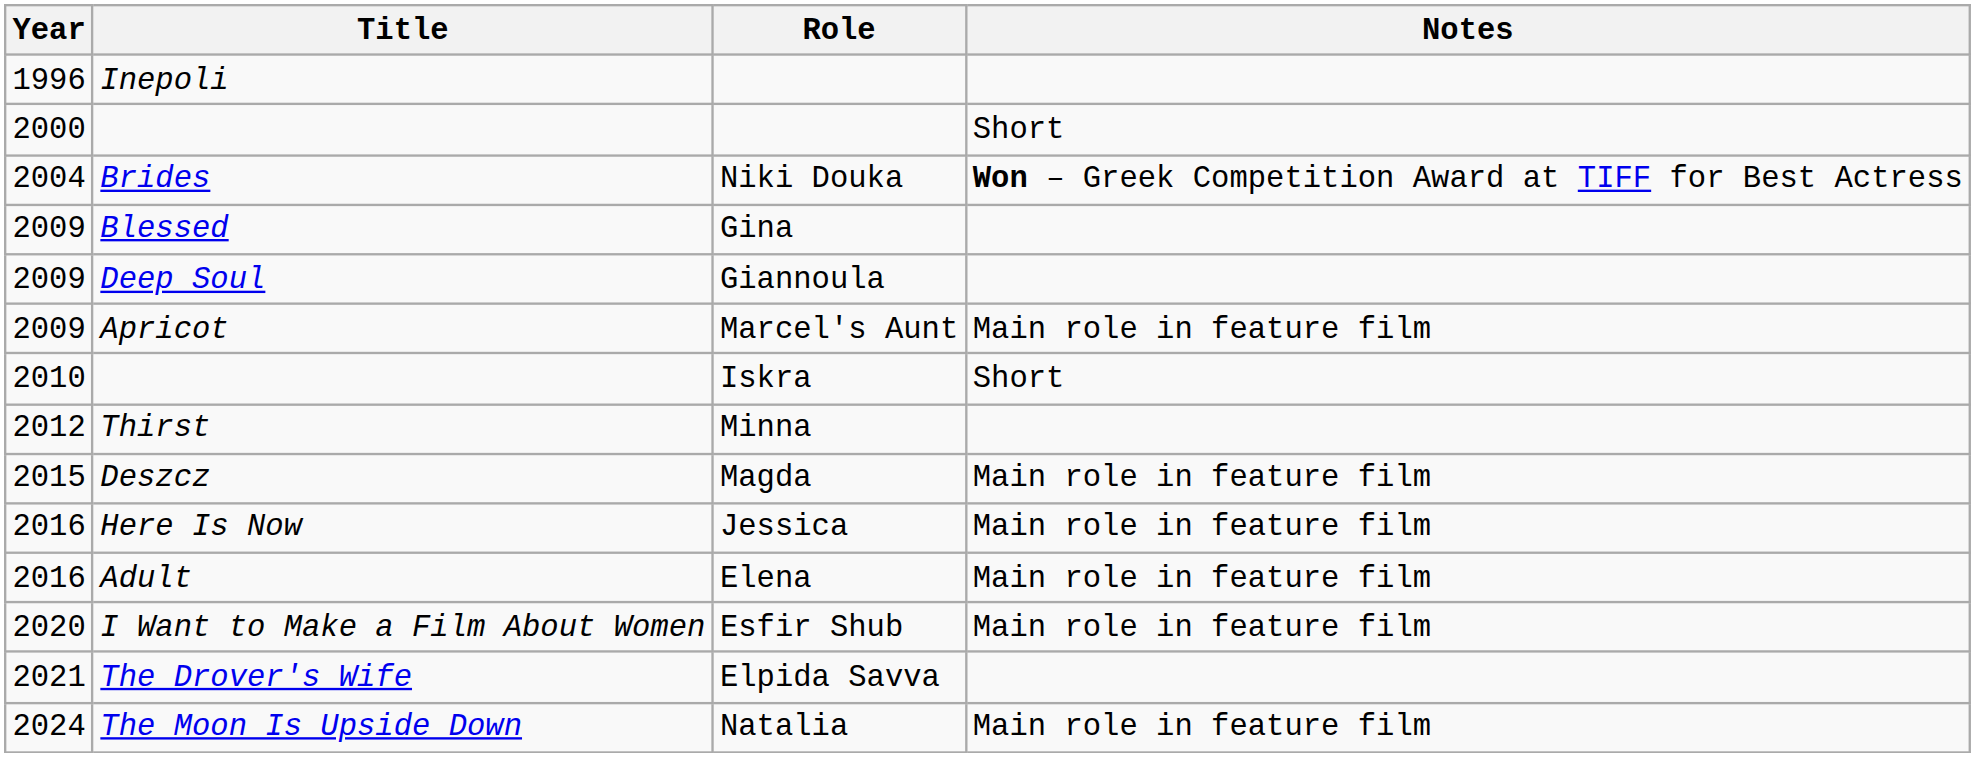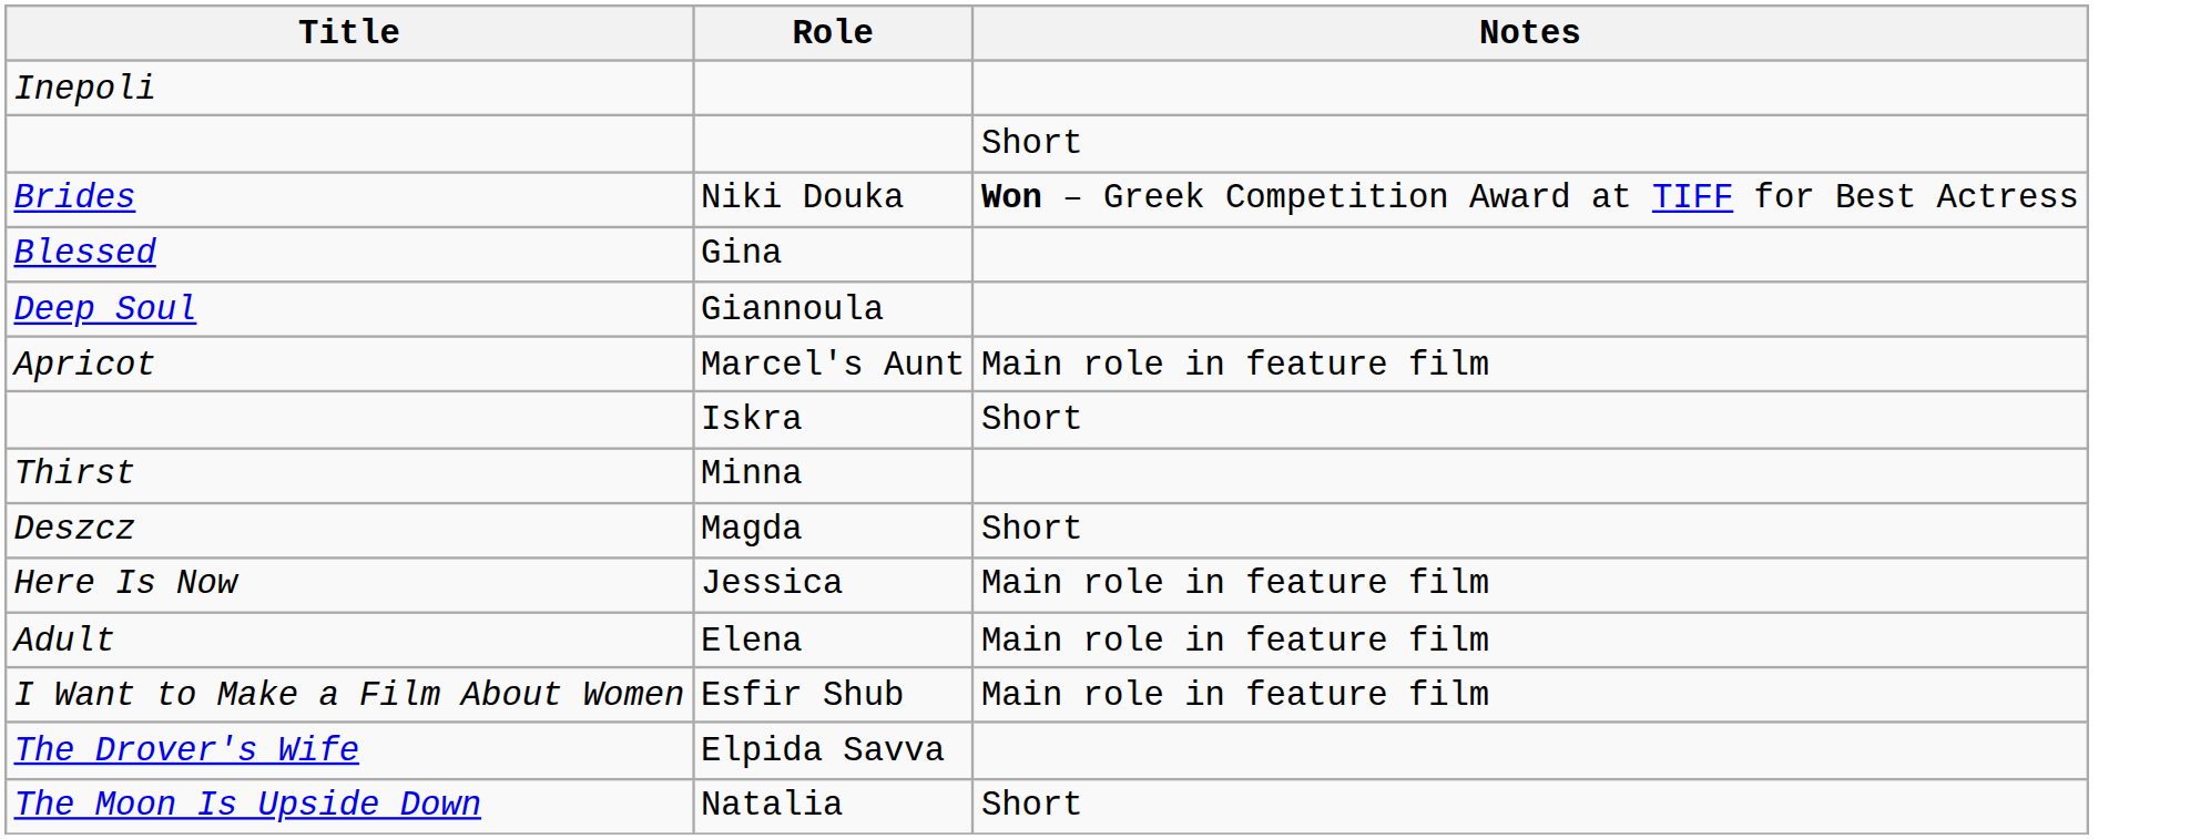- column: Year | 1996 | 2000 | 2004 | 2009 | 2009 | 2009 | 2010 | 2012 | 2015 | 2016 | 2016 | 2020 | 2021 | 2024
Deszcz | Notes: Main role in feature film -> Short
The Moon Is Upside Down | Notes: Main role in feature film -> Short
